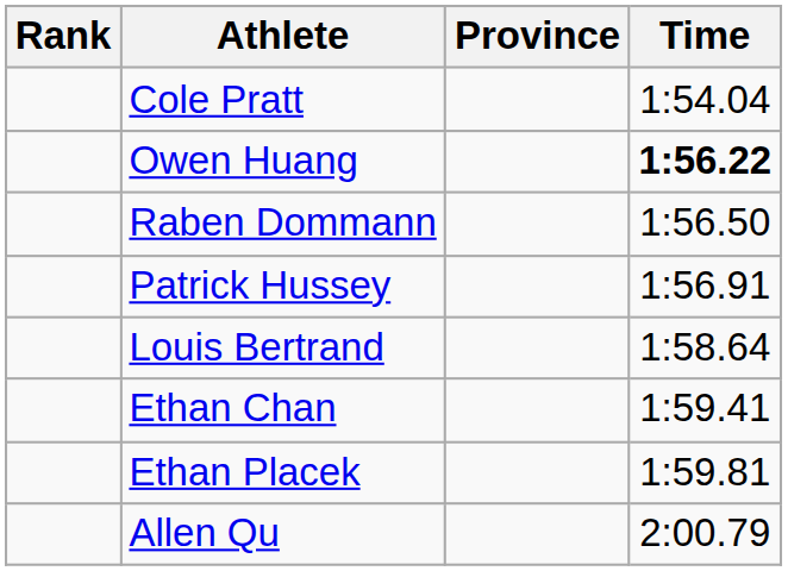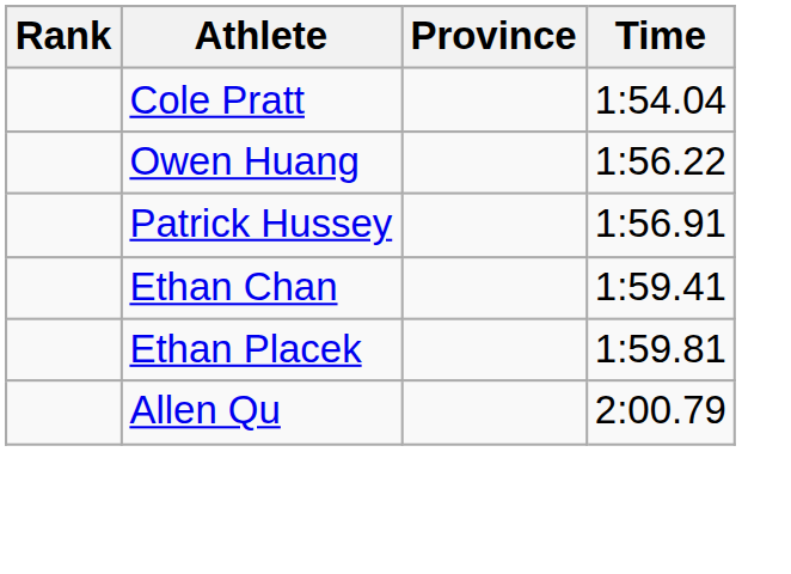Owen Huang | Time: bold -> normal
- row: Raben Dommann | 1:56.50
- row: Louis Bertrand | 1:58.64
